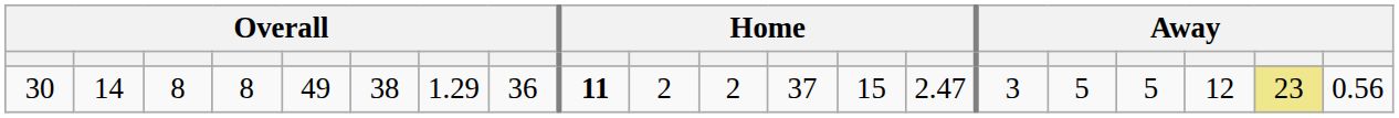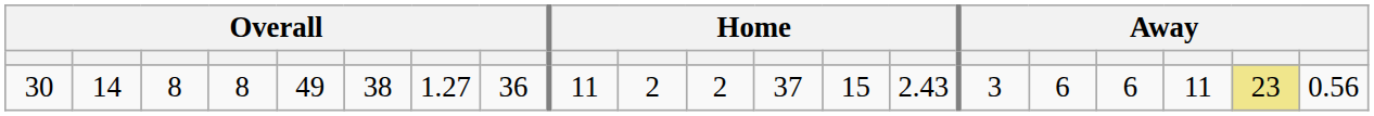30 | column 7: 1.29 -> 1.27
30 | column 9: bold -> normal
30 | column 14: 2.47 -> 2.43
30 | column 16: 5 -> 6
30 | column 17: 5 -> 6
30 | column 18: 12 -> 11
